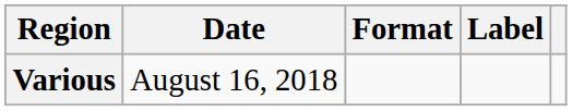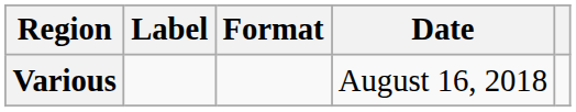columns swapped: Date <-> Label
